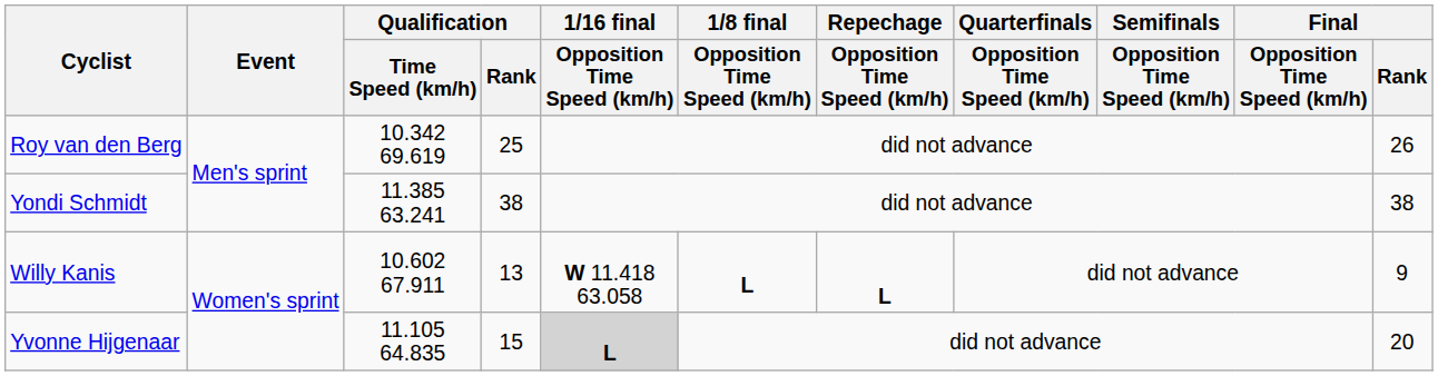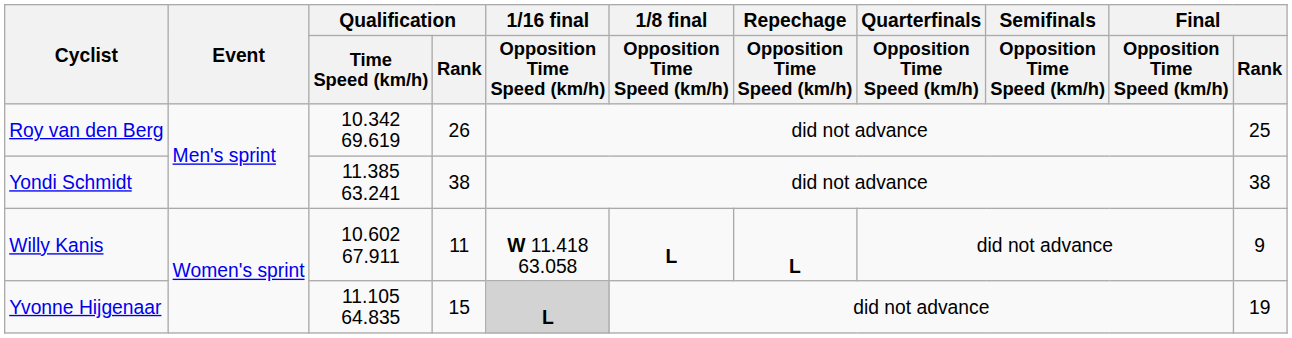Roy van den Berg | Qualification / Rank: 25 -> 26
Roy van den Berg | Final / Rank: 26 -> 25
Willy Kanis | Qualification / Rank: 13 -> 11
Yvonne Hijgenaar | Final / Rank: 20 -> 19
